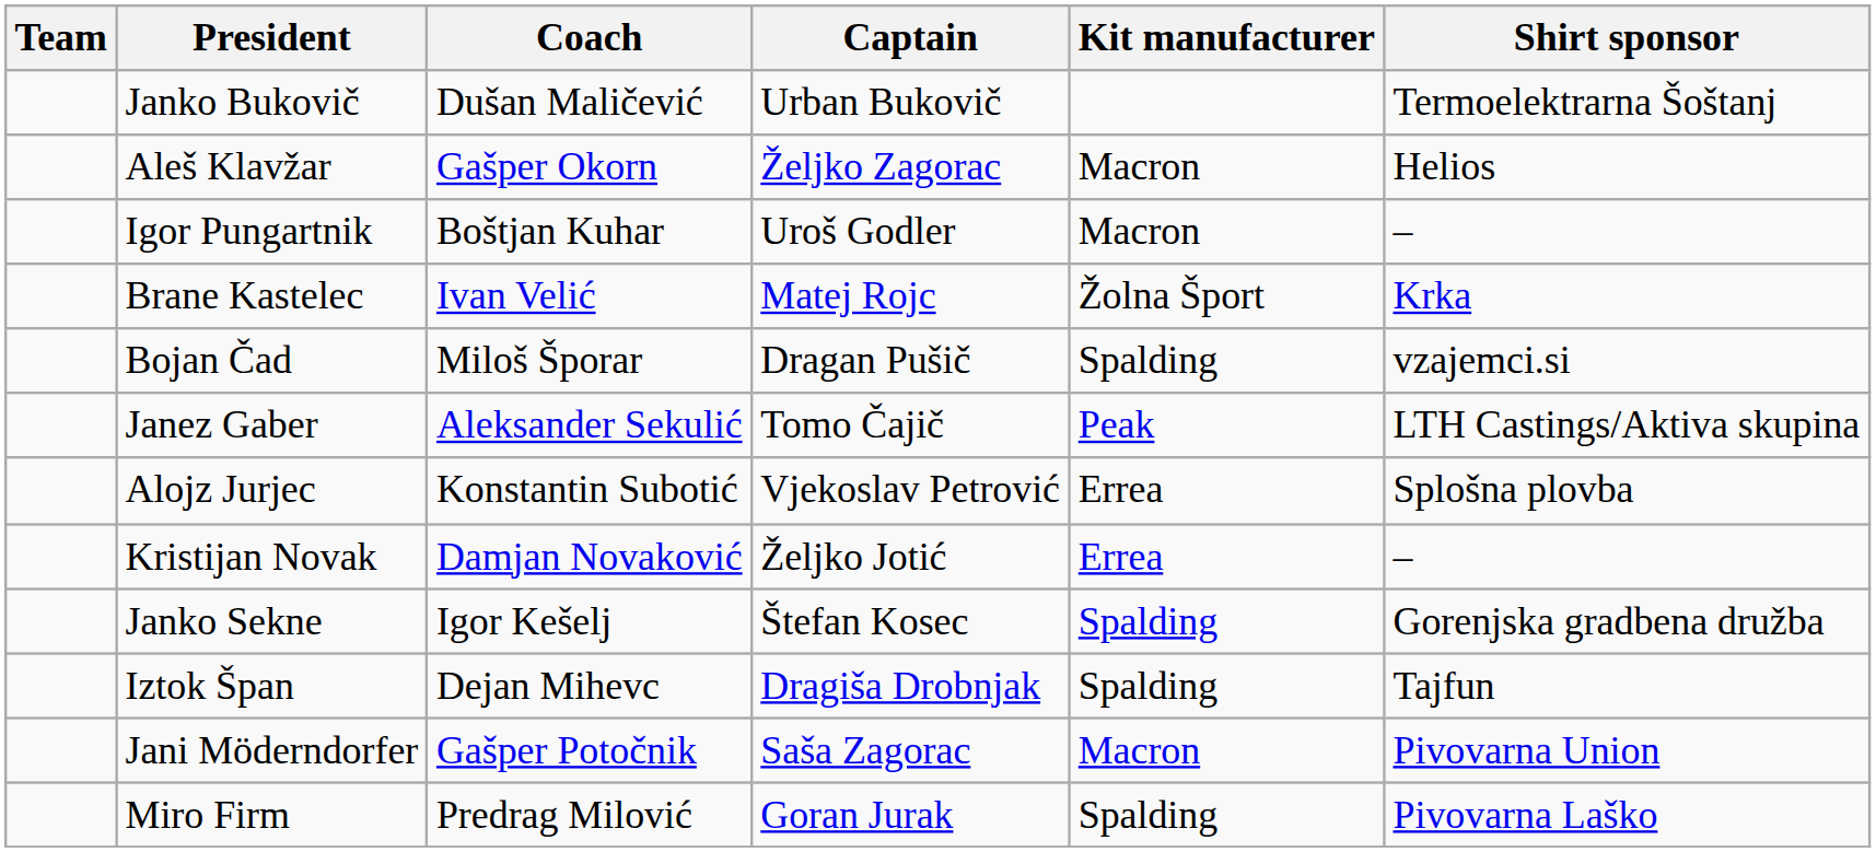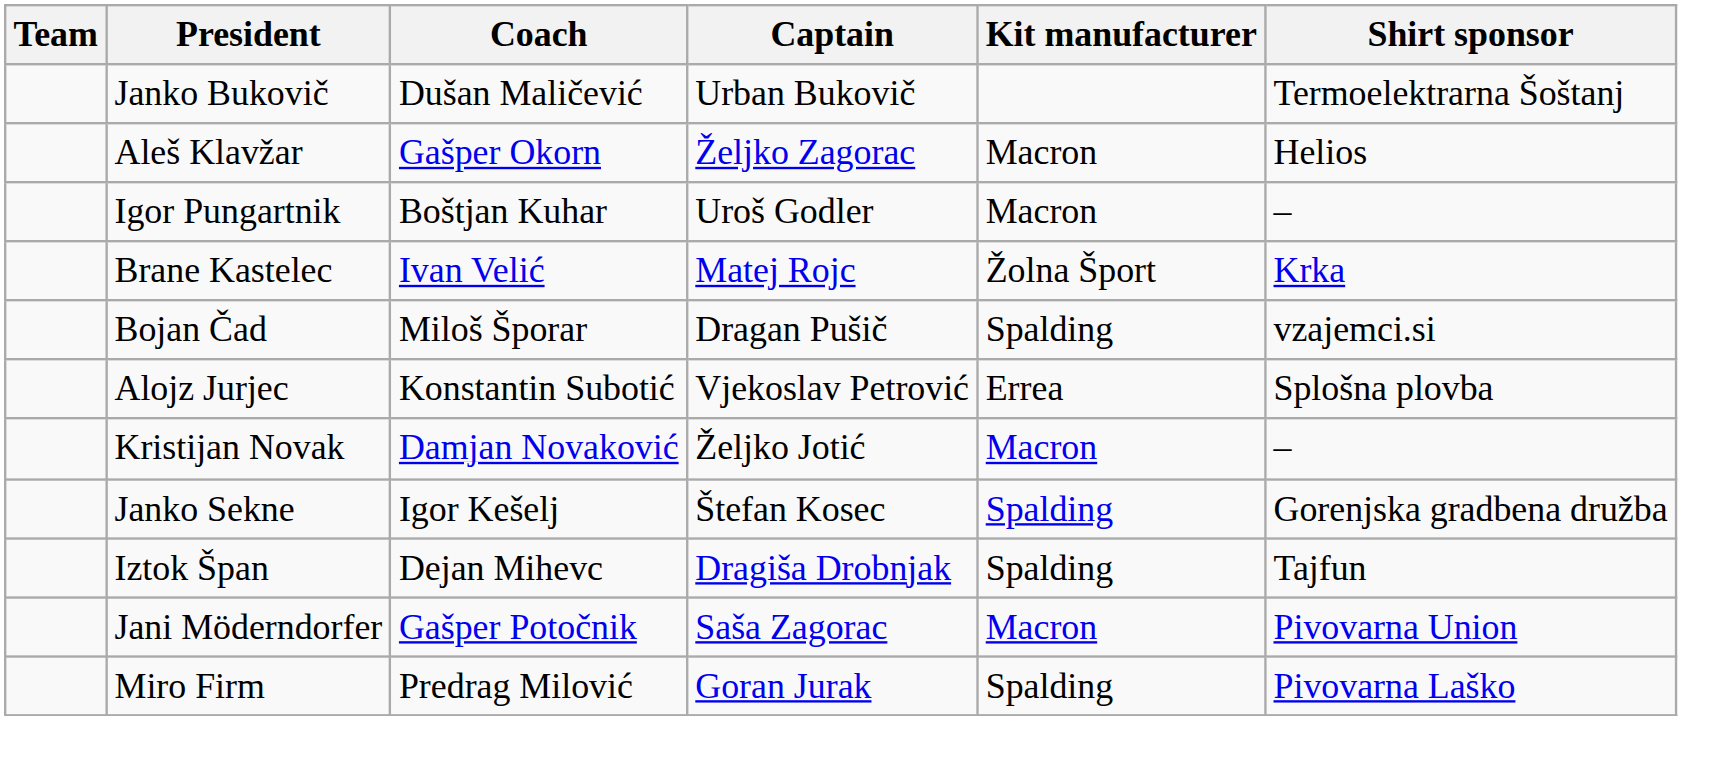- row: Janez Gaber | Aleksander Sekulić | Tomo Čajič | Peak | LTH Castings/Aktiva skupina
Kristijan Novak | Kit manufacturer: Errea -> Macron
